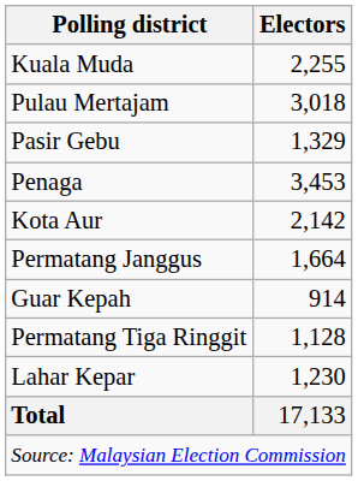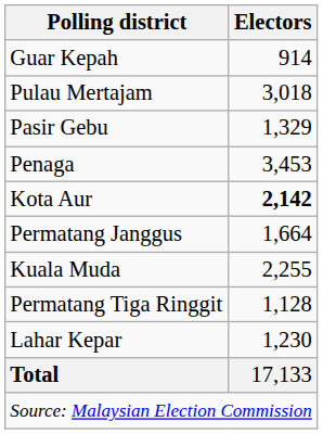rows swapped: Kuala Muda <-> Guar Kepah
Kota Aur | Electors: normal -> bold
